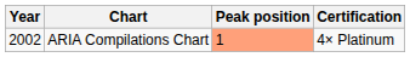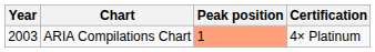ARIA Compilations Chart | Year: 2002 -> 2003
